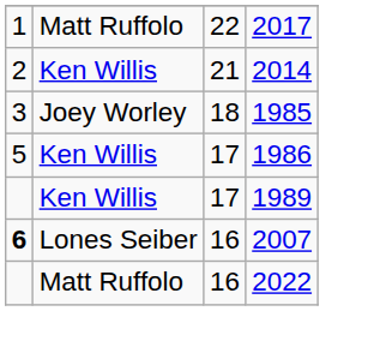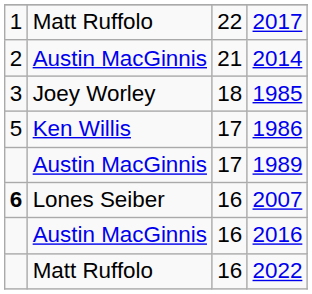2014 | column 2: Ken Willis -> Austin MacGinnis
1989 | column 2: Ken Willis -> Austin MacGinnis
+ row: Austin MacGinnis | 16 | 2016
